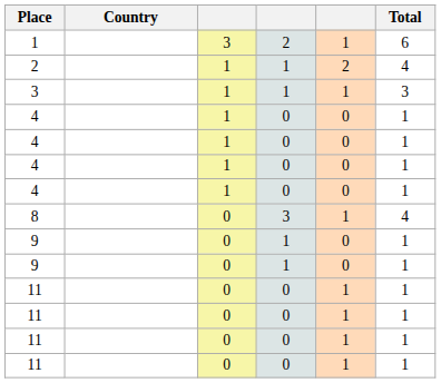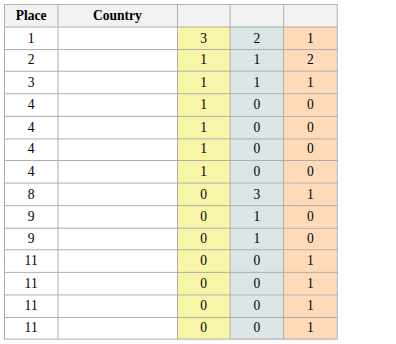- column: Total | 6 | 4 | 3 | 1 | 1 | 1 | 1 | 4 | 1 | 1 | 1 | 1 | 1 | 1
